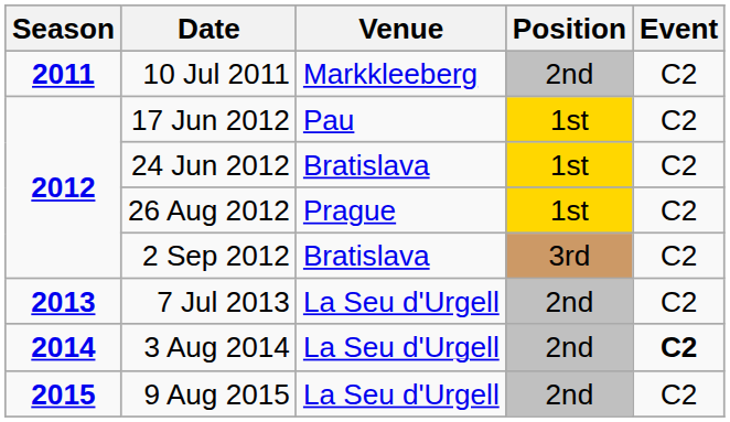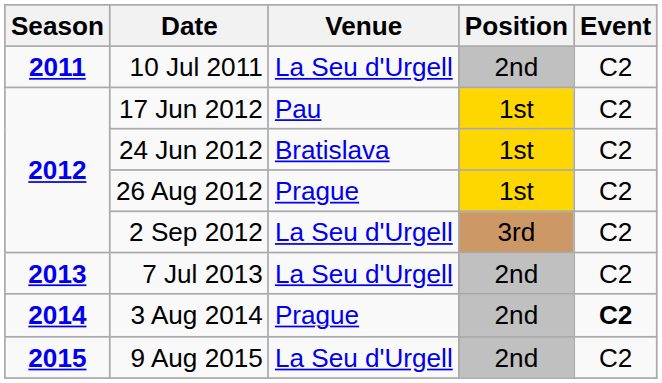10 Jul 2011 | Venue: Markkleeberg -> La Seu d'Urgell
2 Sep 2012 | Venue: Bratislava -> La Seu d'Urgell
3 Aug 2014 | Venue: La Seu d'Urgell -> Prague
